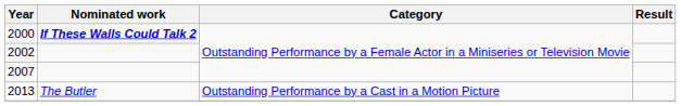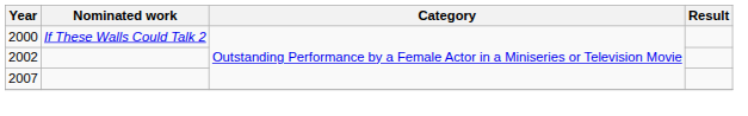2000 | Nominated work: bold -> normal
- row: 2013 | The Butler | Outstanding Performance by a Cast in a Motion Picture
